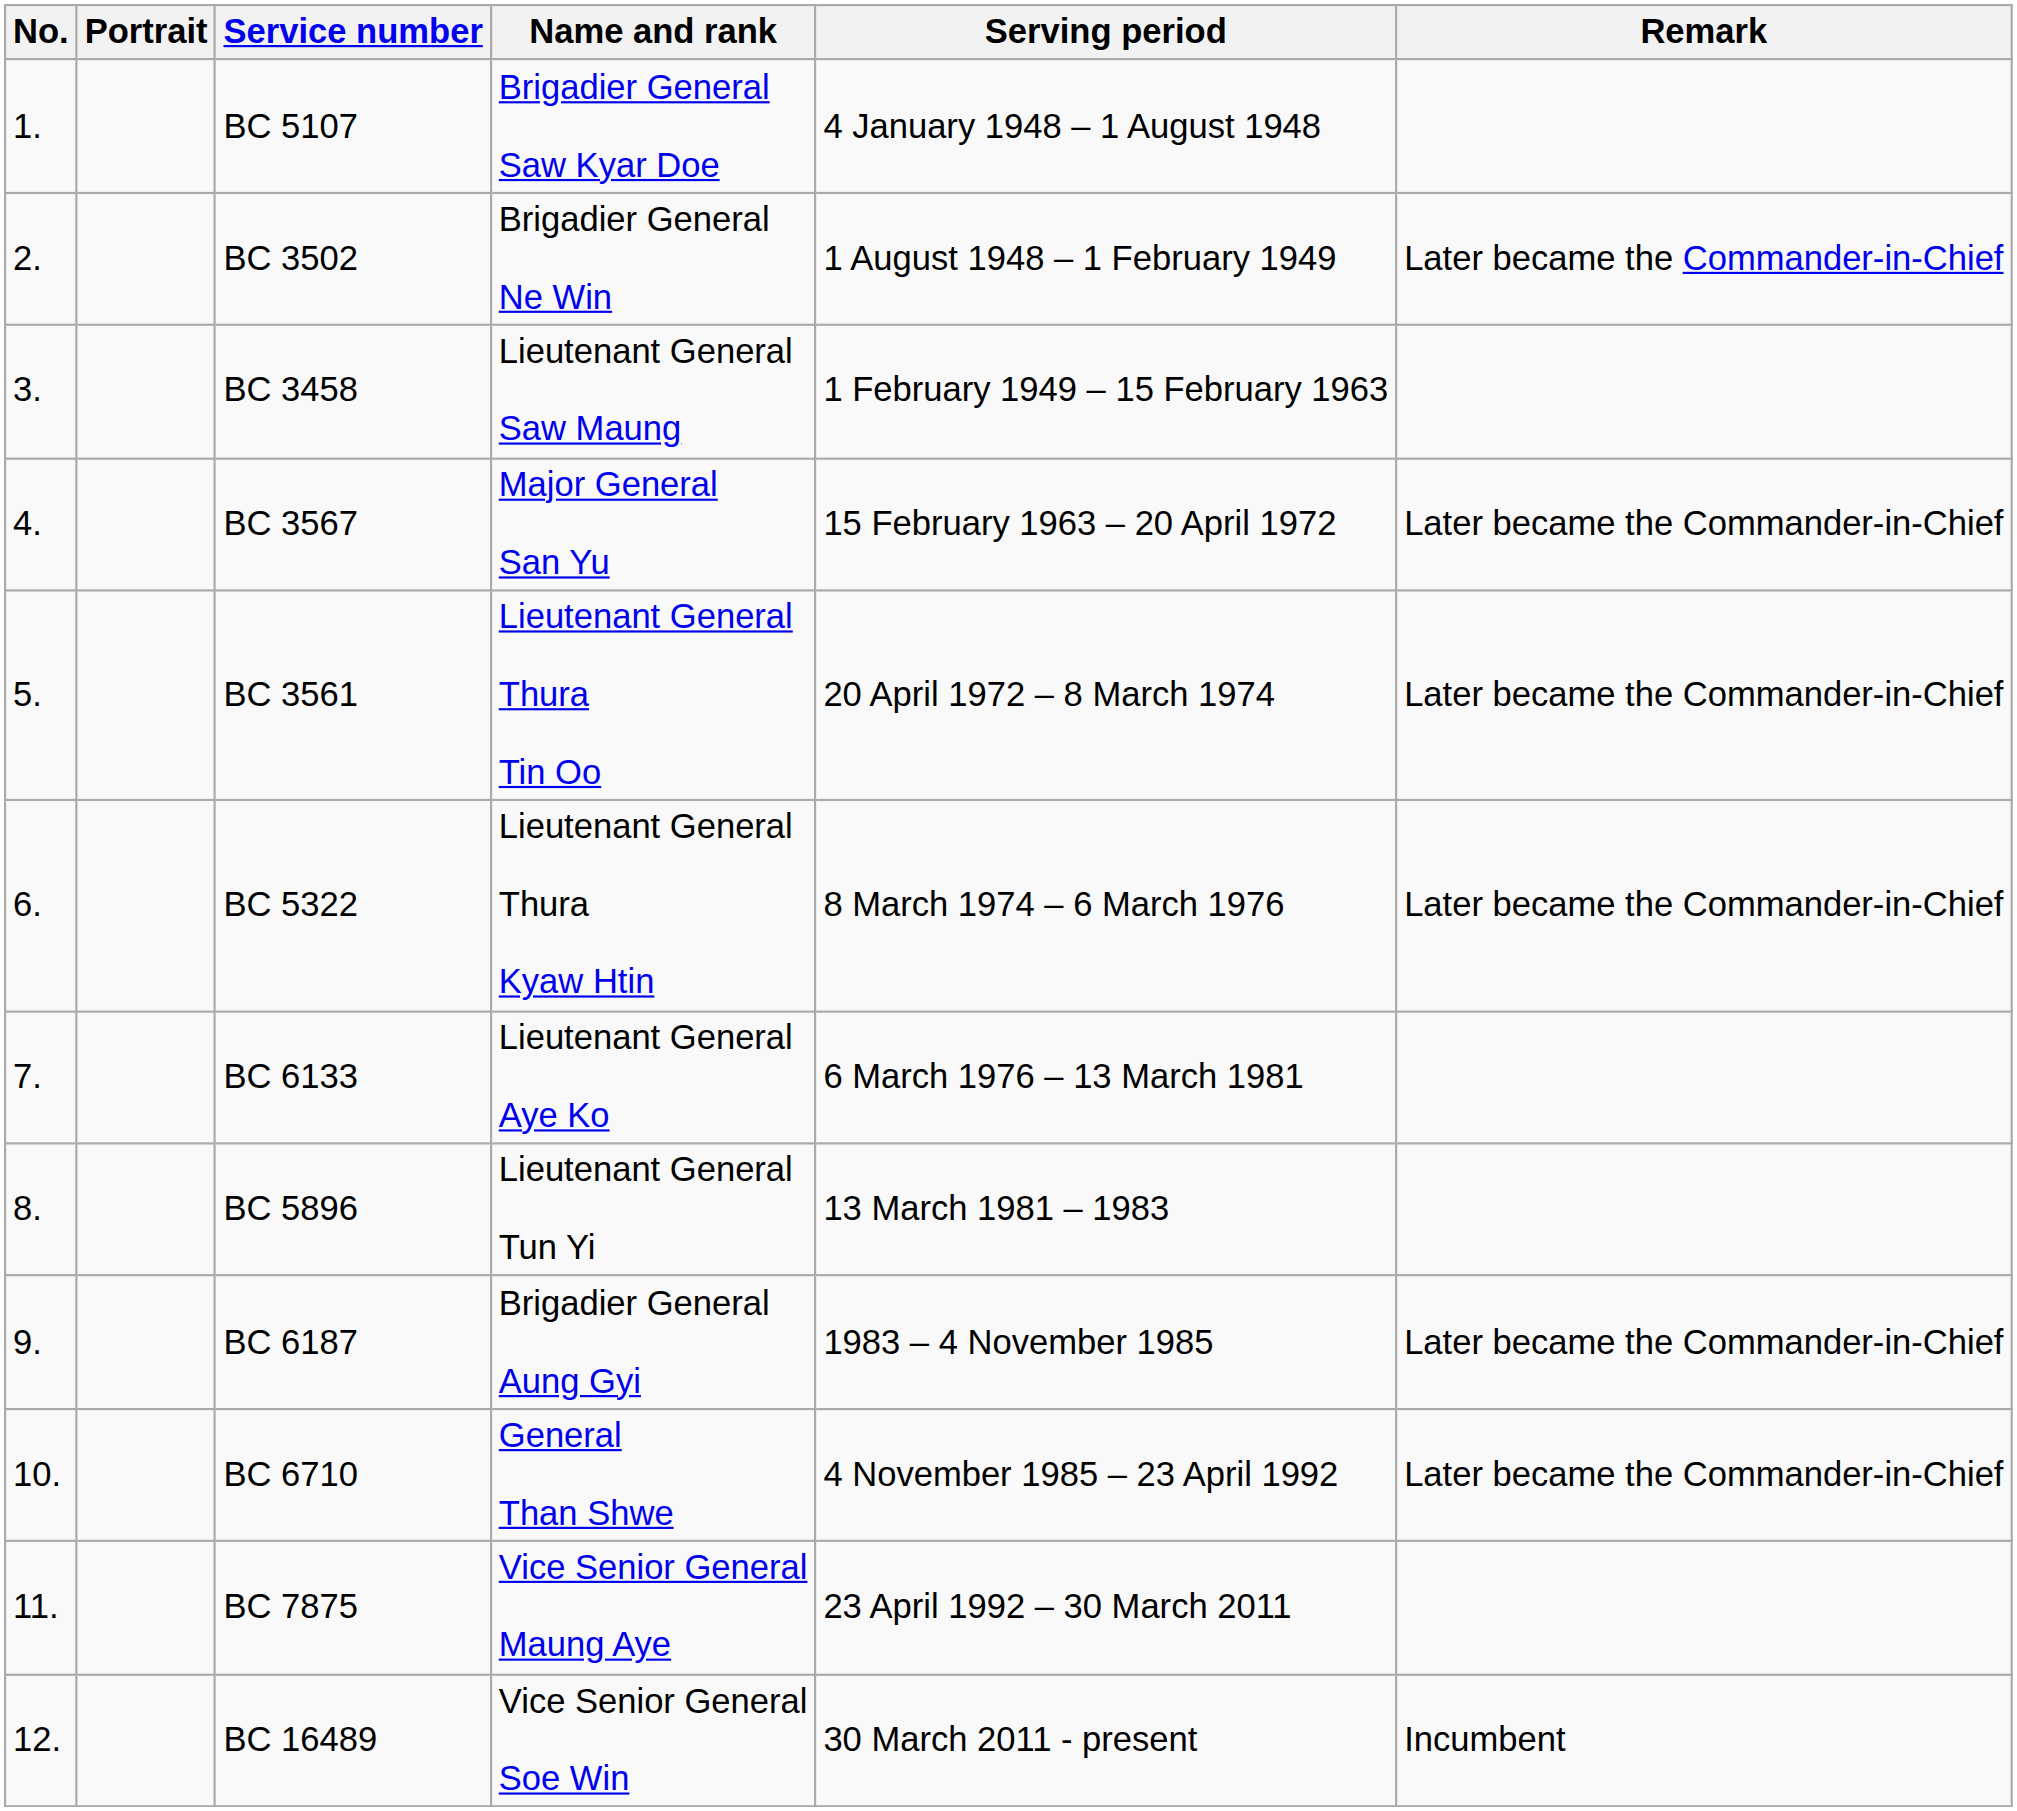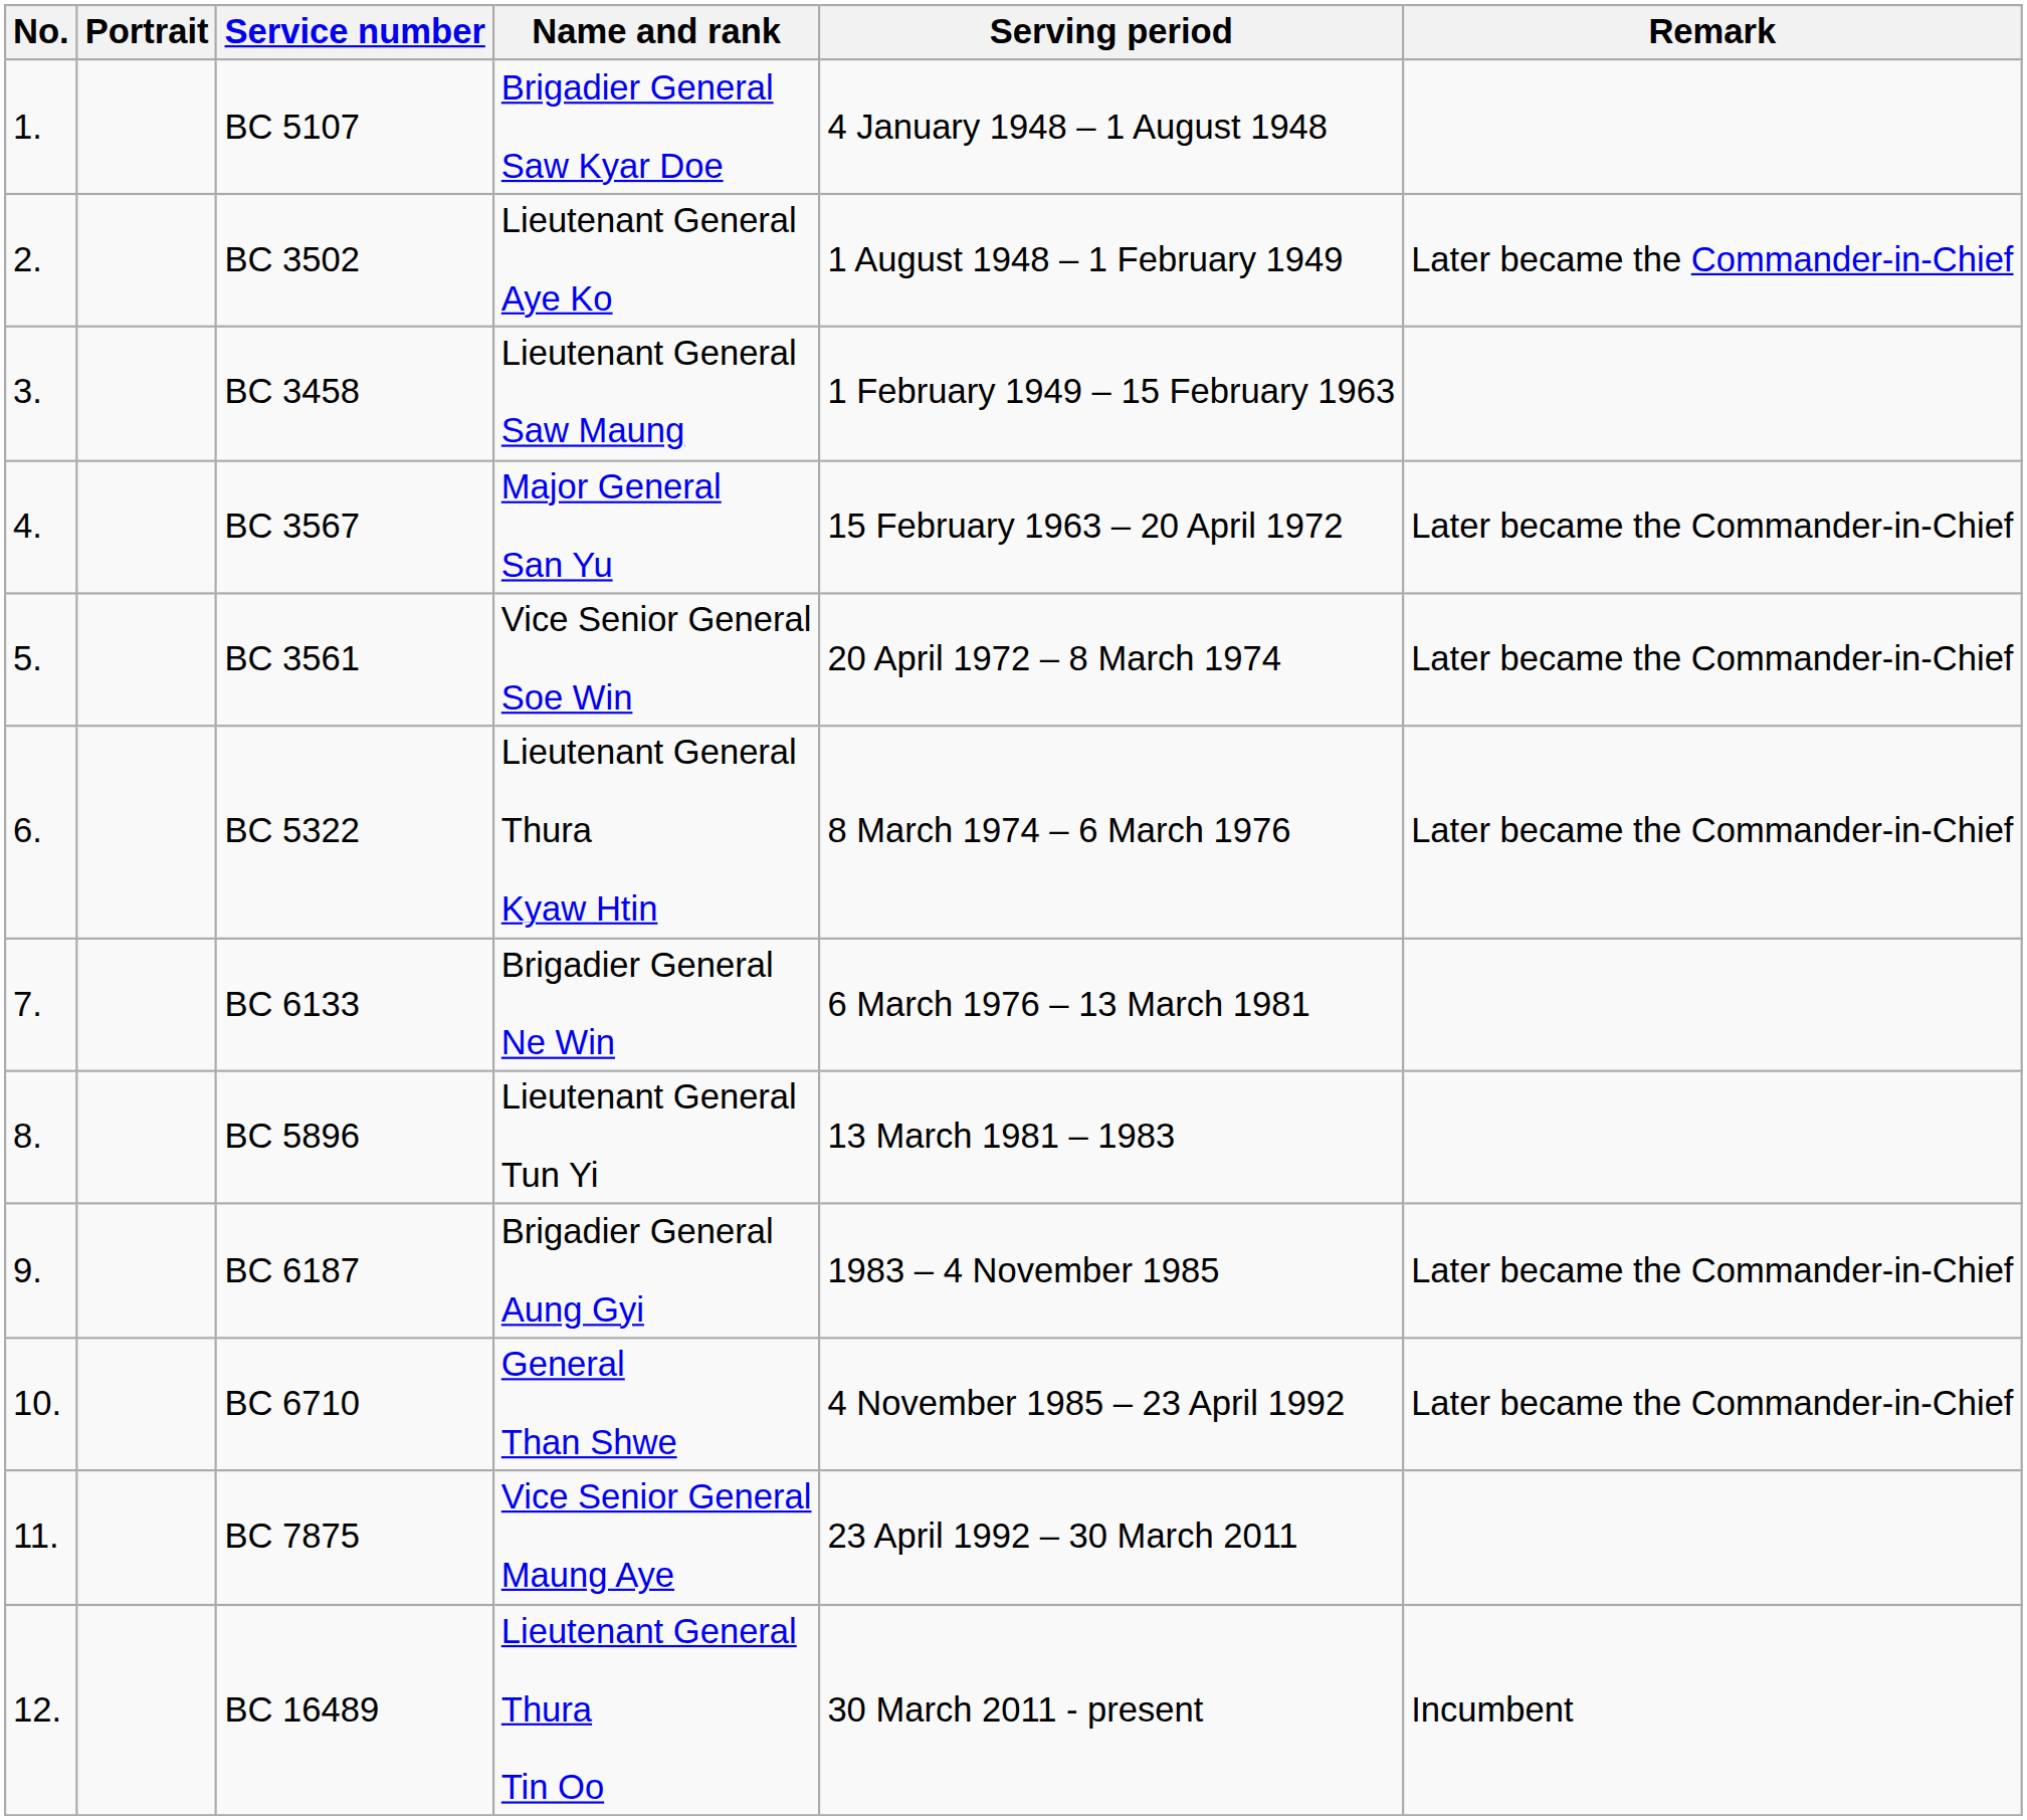BC 3502 | Name and rank: Brigadier General Ne Win -> Lieutenant General Aye Ko
BC 3561 | Name and rank: Lieutenant General Thura Tin Oo -> Vice Senior General Soe Win
BC 6133 | Name and rank: Lieutenant General Aye Ko -> Brigadier General Ne Win
BC 16489 | Name and rank: Vice Senior General Soe Win -> Lieutenant General Thura Tin Oo
